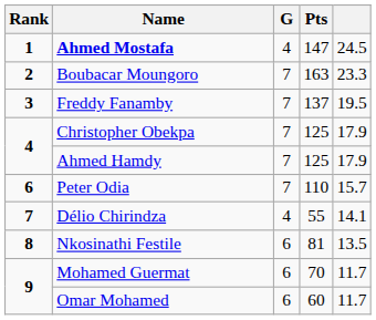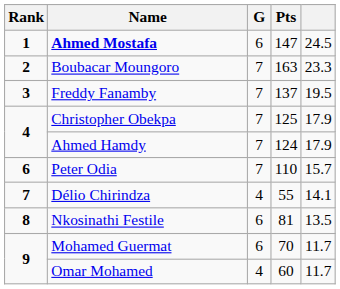Ahmed Mostafa | G: 4 -> 6
Ahmed Hamdy | Pts: 125 -> 124
Omar Mohamed | G: 6 -> 4
